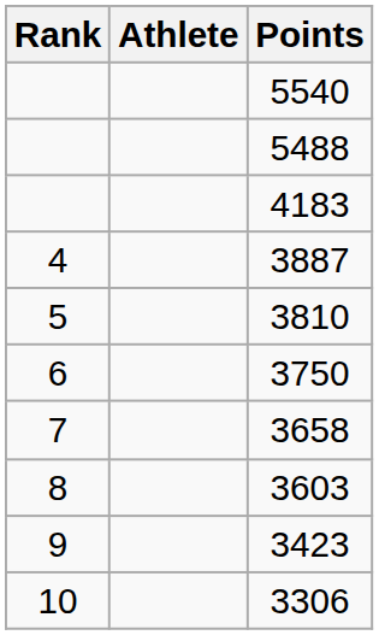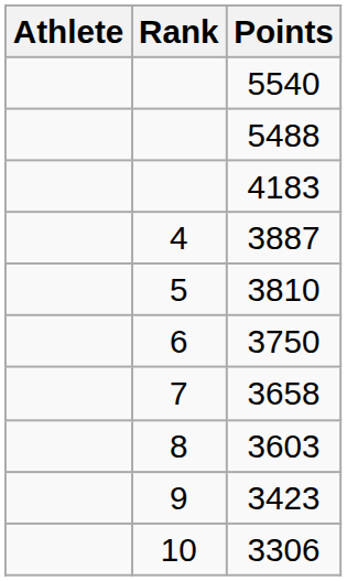columns swapped: Rank <-> Athlete
